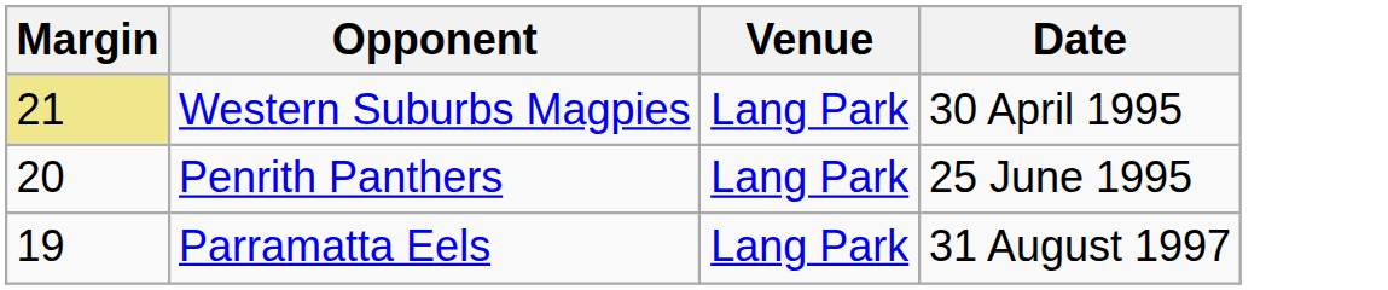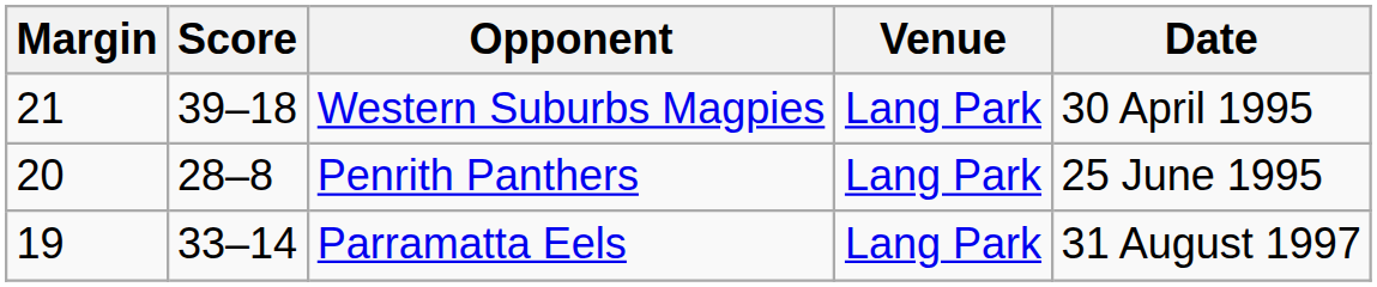+ column: Score | 39–18 | 28–8 | 33–14
Western Suburbs Magpies | Margin: khaki background -> no background
